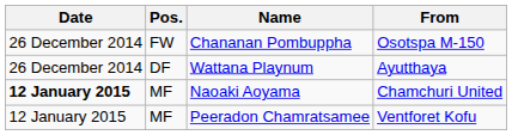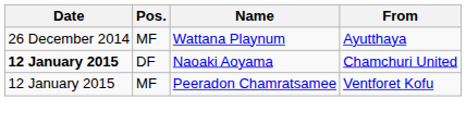- row: 26 December 2014 | FW | Chananan Pombuppha | Osotspa M-150
Wattana Playnum | Pos.: DF -> MF
Naoaki Aoyama | Pos.: MF -> DF
